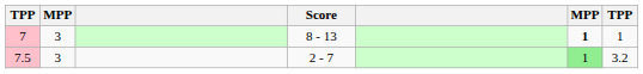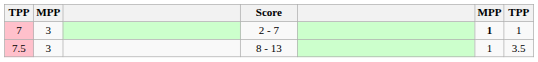7 | Score: 8 - 13 -> 2 - 7
7.5 | Score: 2 - 7 -> 8 - 13
7.5 | column 6: lightgreen background -> no background
7.5 | column 7: 3.2 -> 3.5
